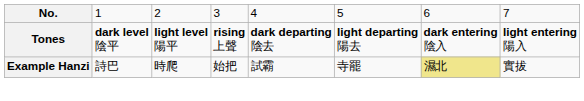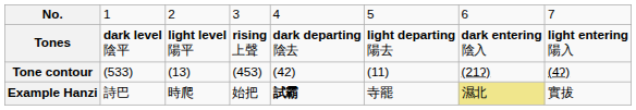+ row: Tone contour | (533) | (13) | (453) | (42) | (11) | (21ʔ) | (4ʔ)
Example Hanzi | column 5: normal -> bold
